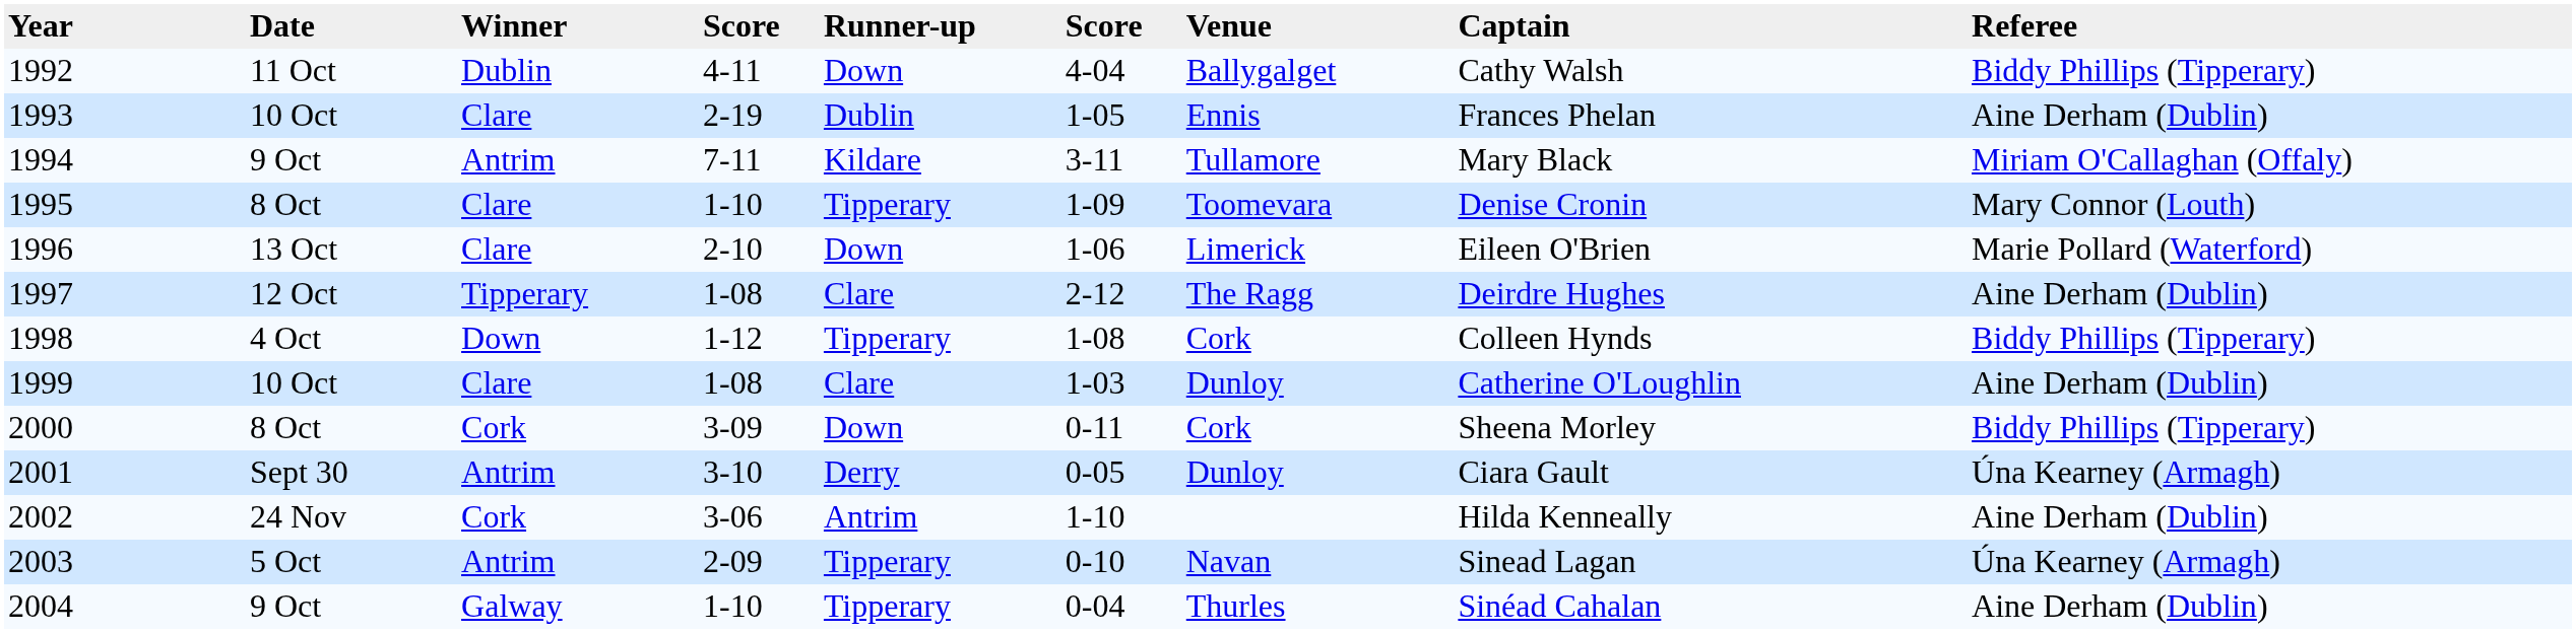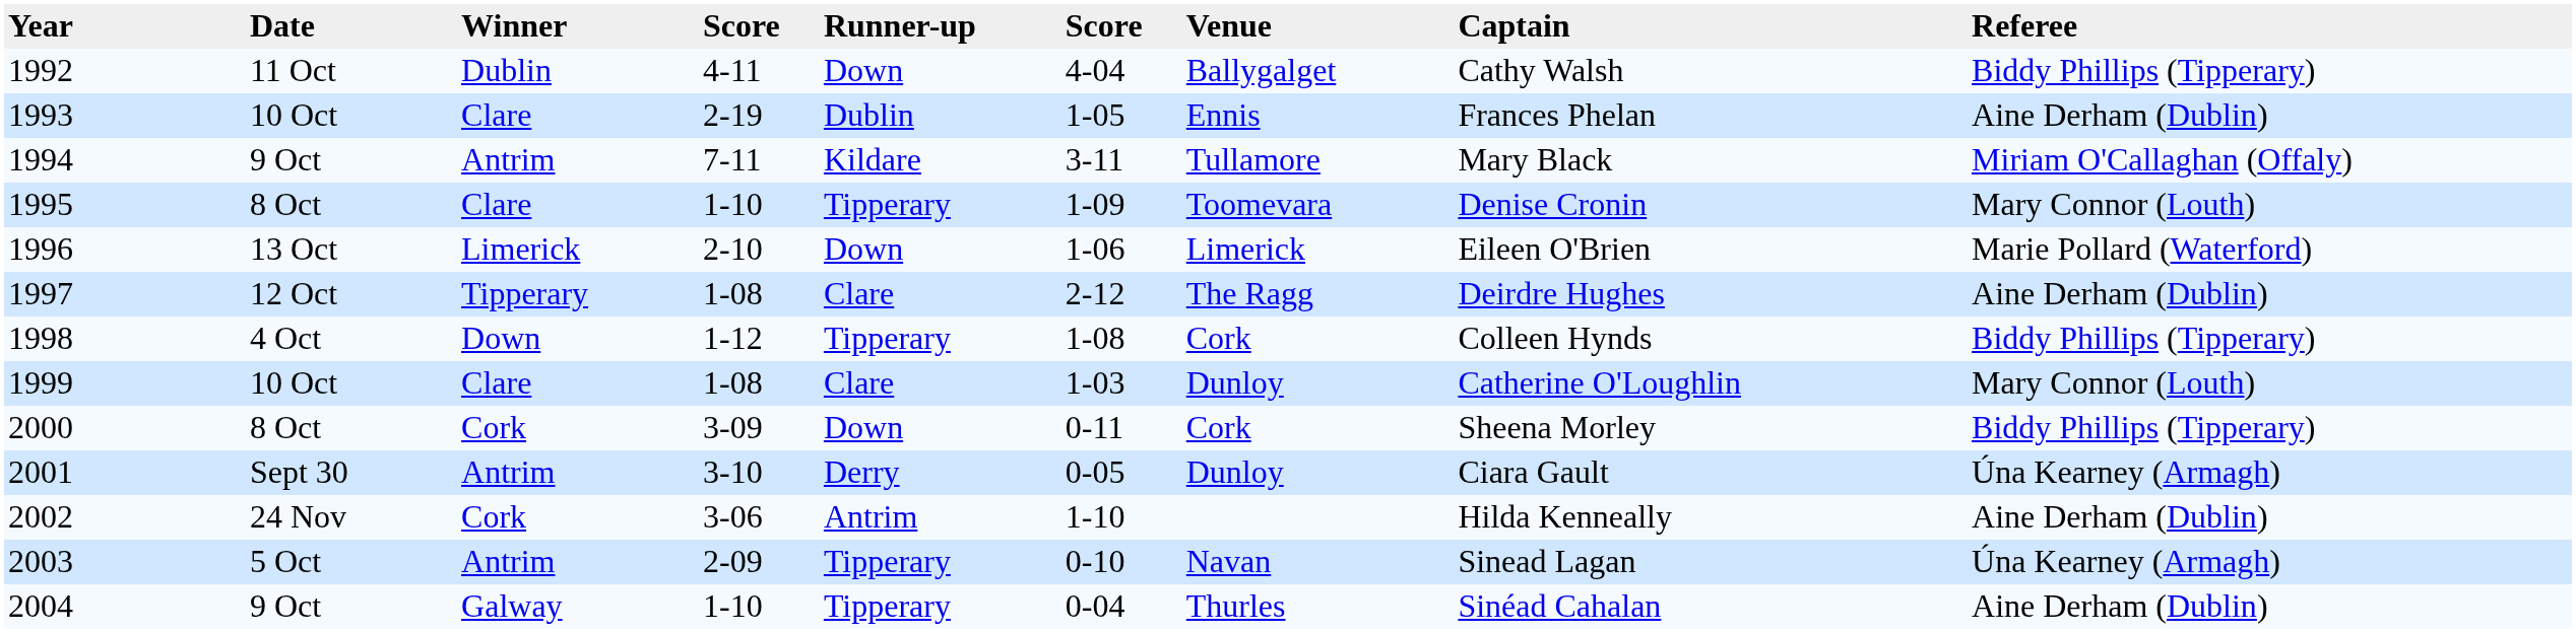1996 | Winner: Clare -> Limerick
1999 | Referee: Aine Derham (Dublin) -> Mary Connor (Louth)
